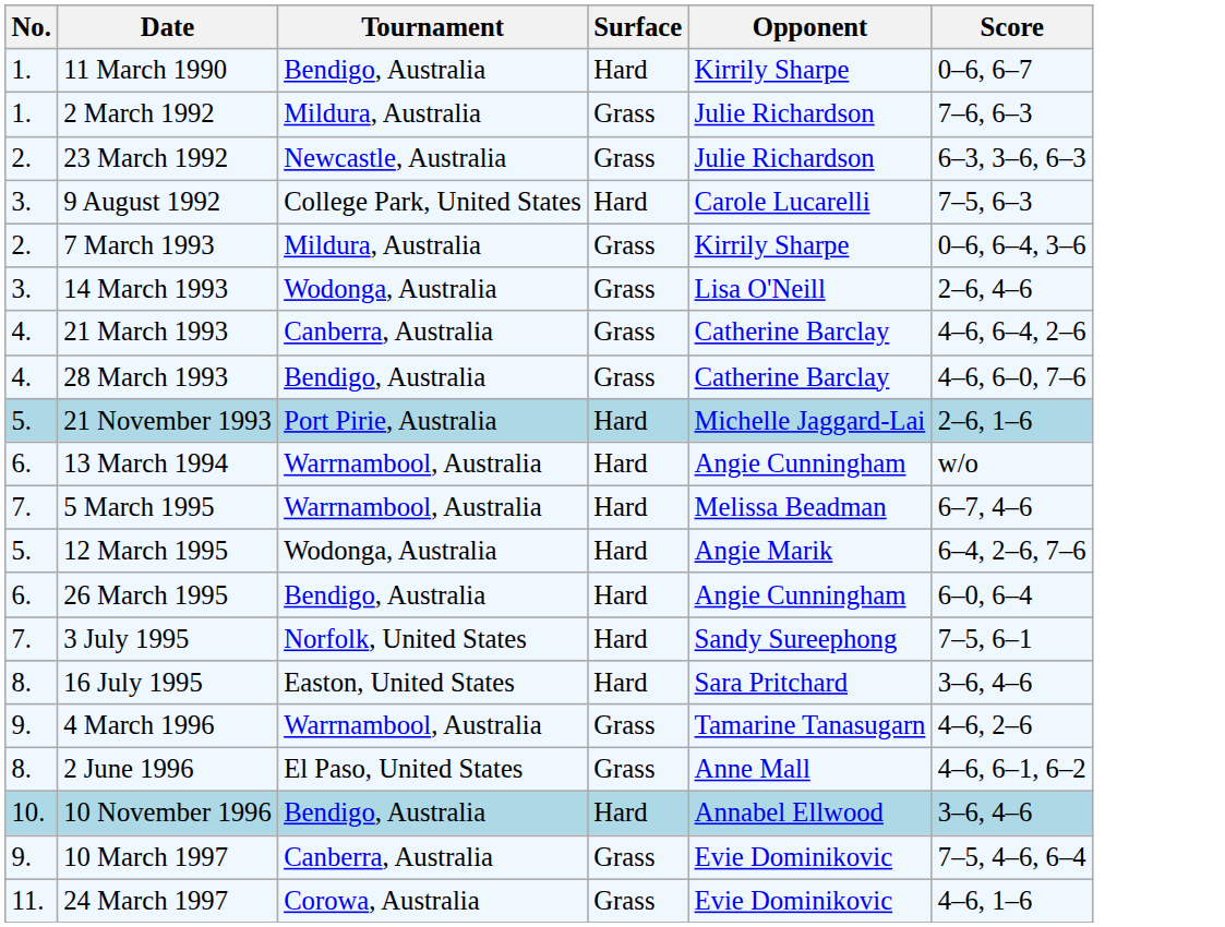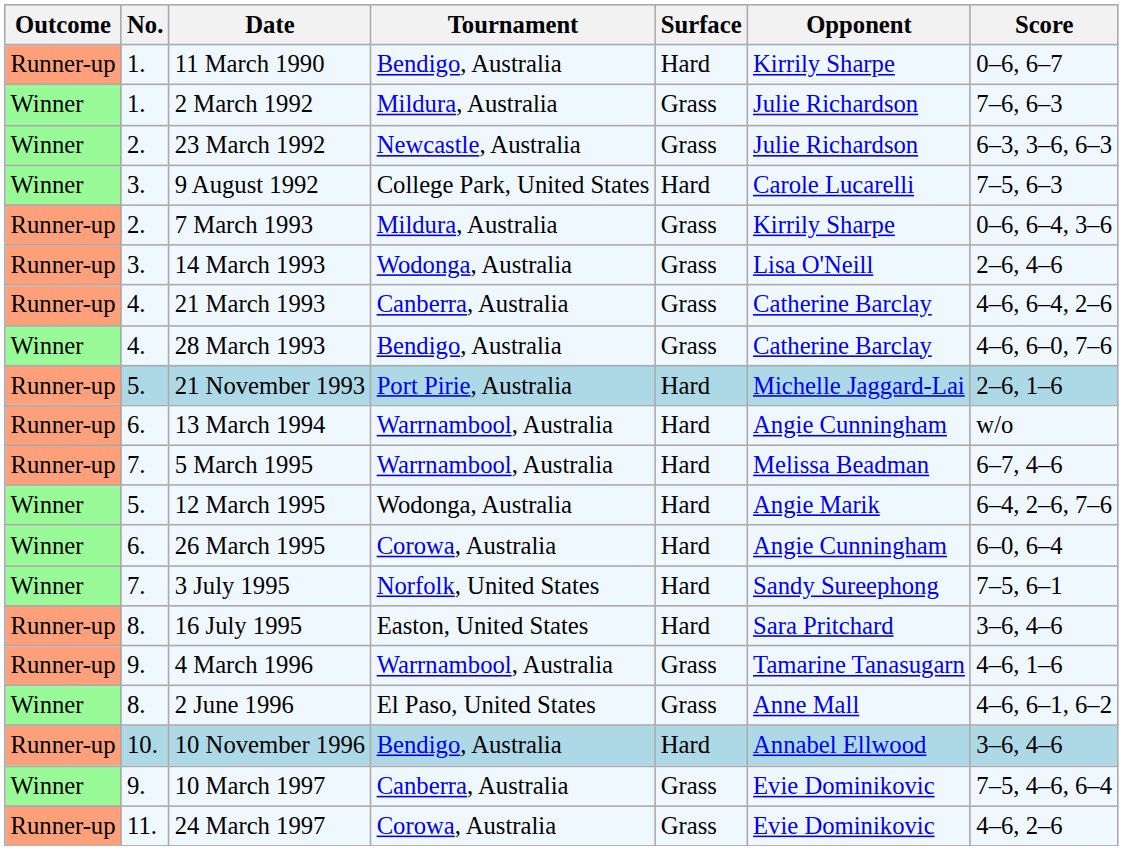+ column: Outcome | Runner-up | Winner | Winner | Winner | Runner-up | Runner-up | Runner-up | Winner | Runner-up | Runner-up | Runner-up | Winner | Winner | Winner | Runner-up | Runner-up | Winner | Runner-up | Winner | Runner-up
26 March 1995 | Tournament: Bendigo, Australia -> Corowa, Australia
4 March 1996 | Score: 4–6, 2–6 -> 4–6, 1–6
24 March 1997 | Score: 4–6, 1–6 -> 4–6, 2–6
